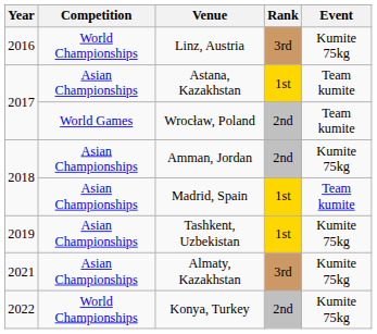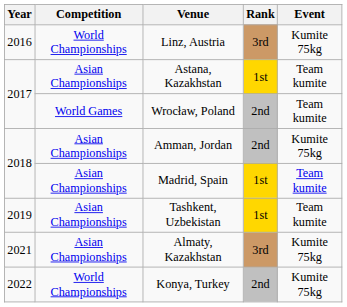Tashkent, Uzbekistan | Event: Kumite 75kg -> Team kumite
